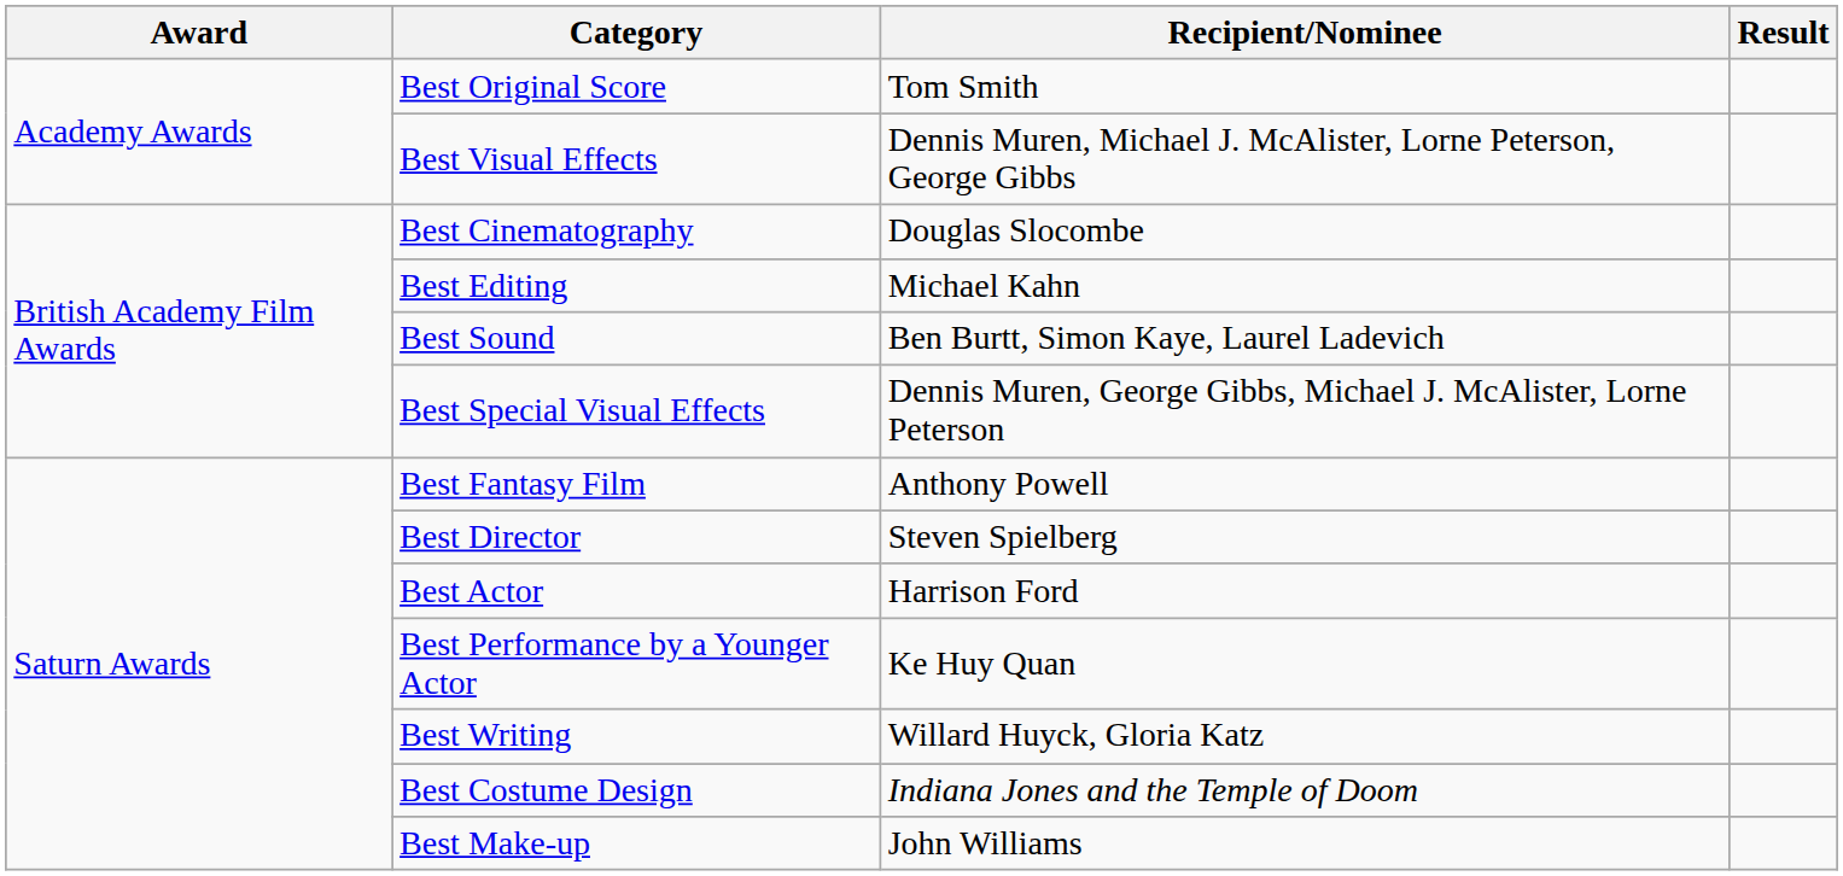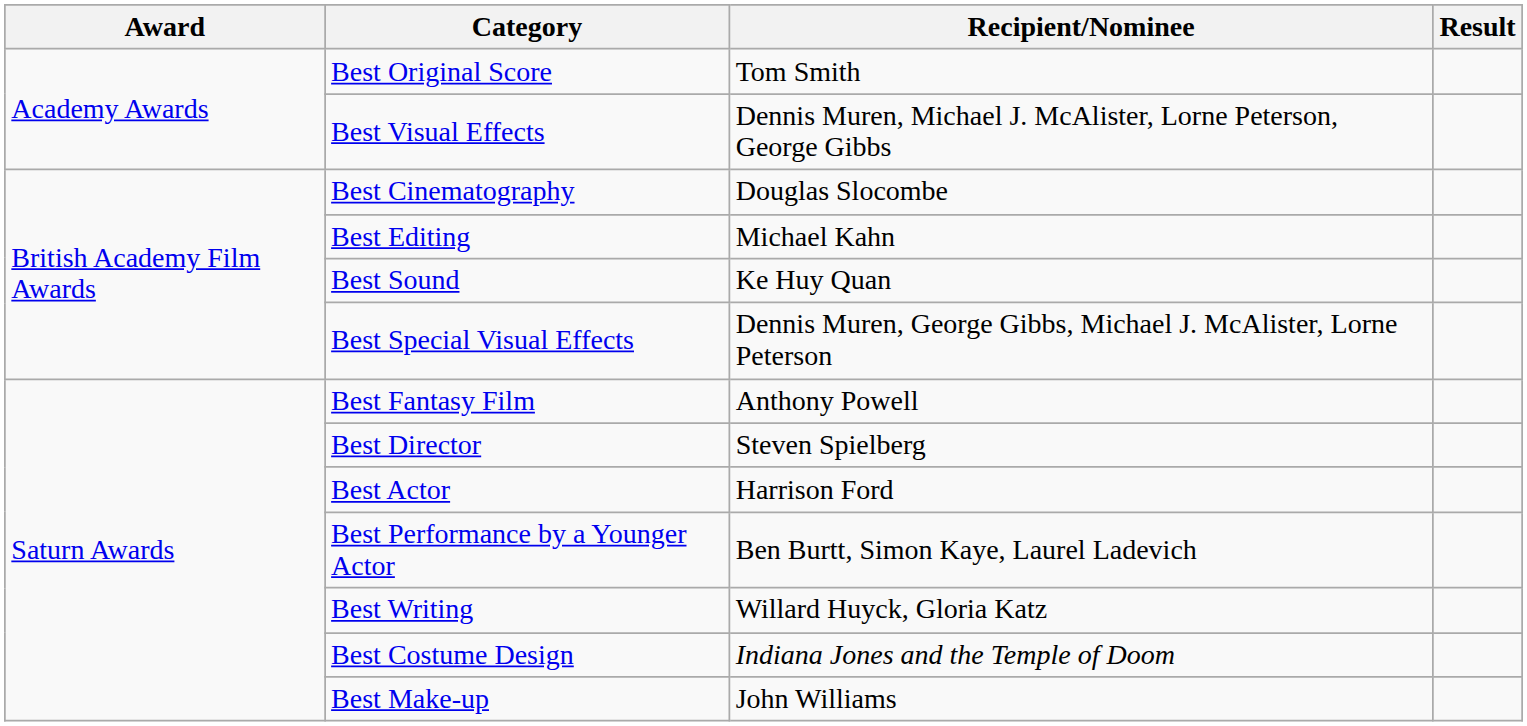Best Sound | Recipient/Nominee: Ben Burtt, Simon Kaye, Laurel Ladevich -> Ke Huy Quan
Best Performance by a Younger Actor | Recipient/Nominee: Ke Huy Quan -> Ben Burtt, Simon Kaye, Laurel Ladevich
